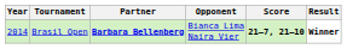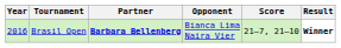Brasil Open | Year: 2014 -> 2016
Brasil Open | Score: bold -> normal
